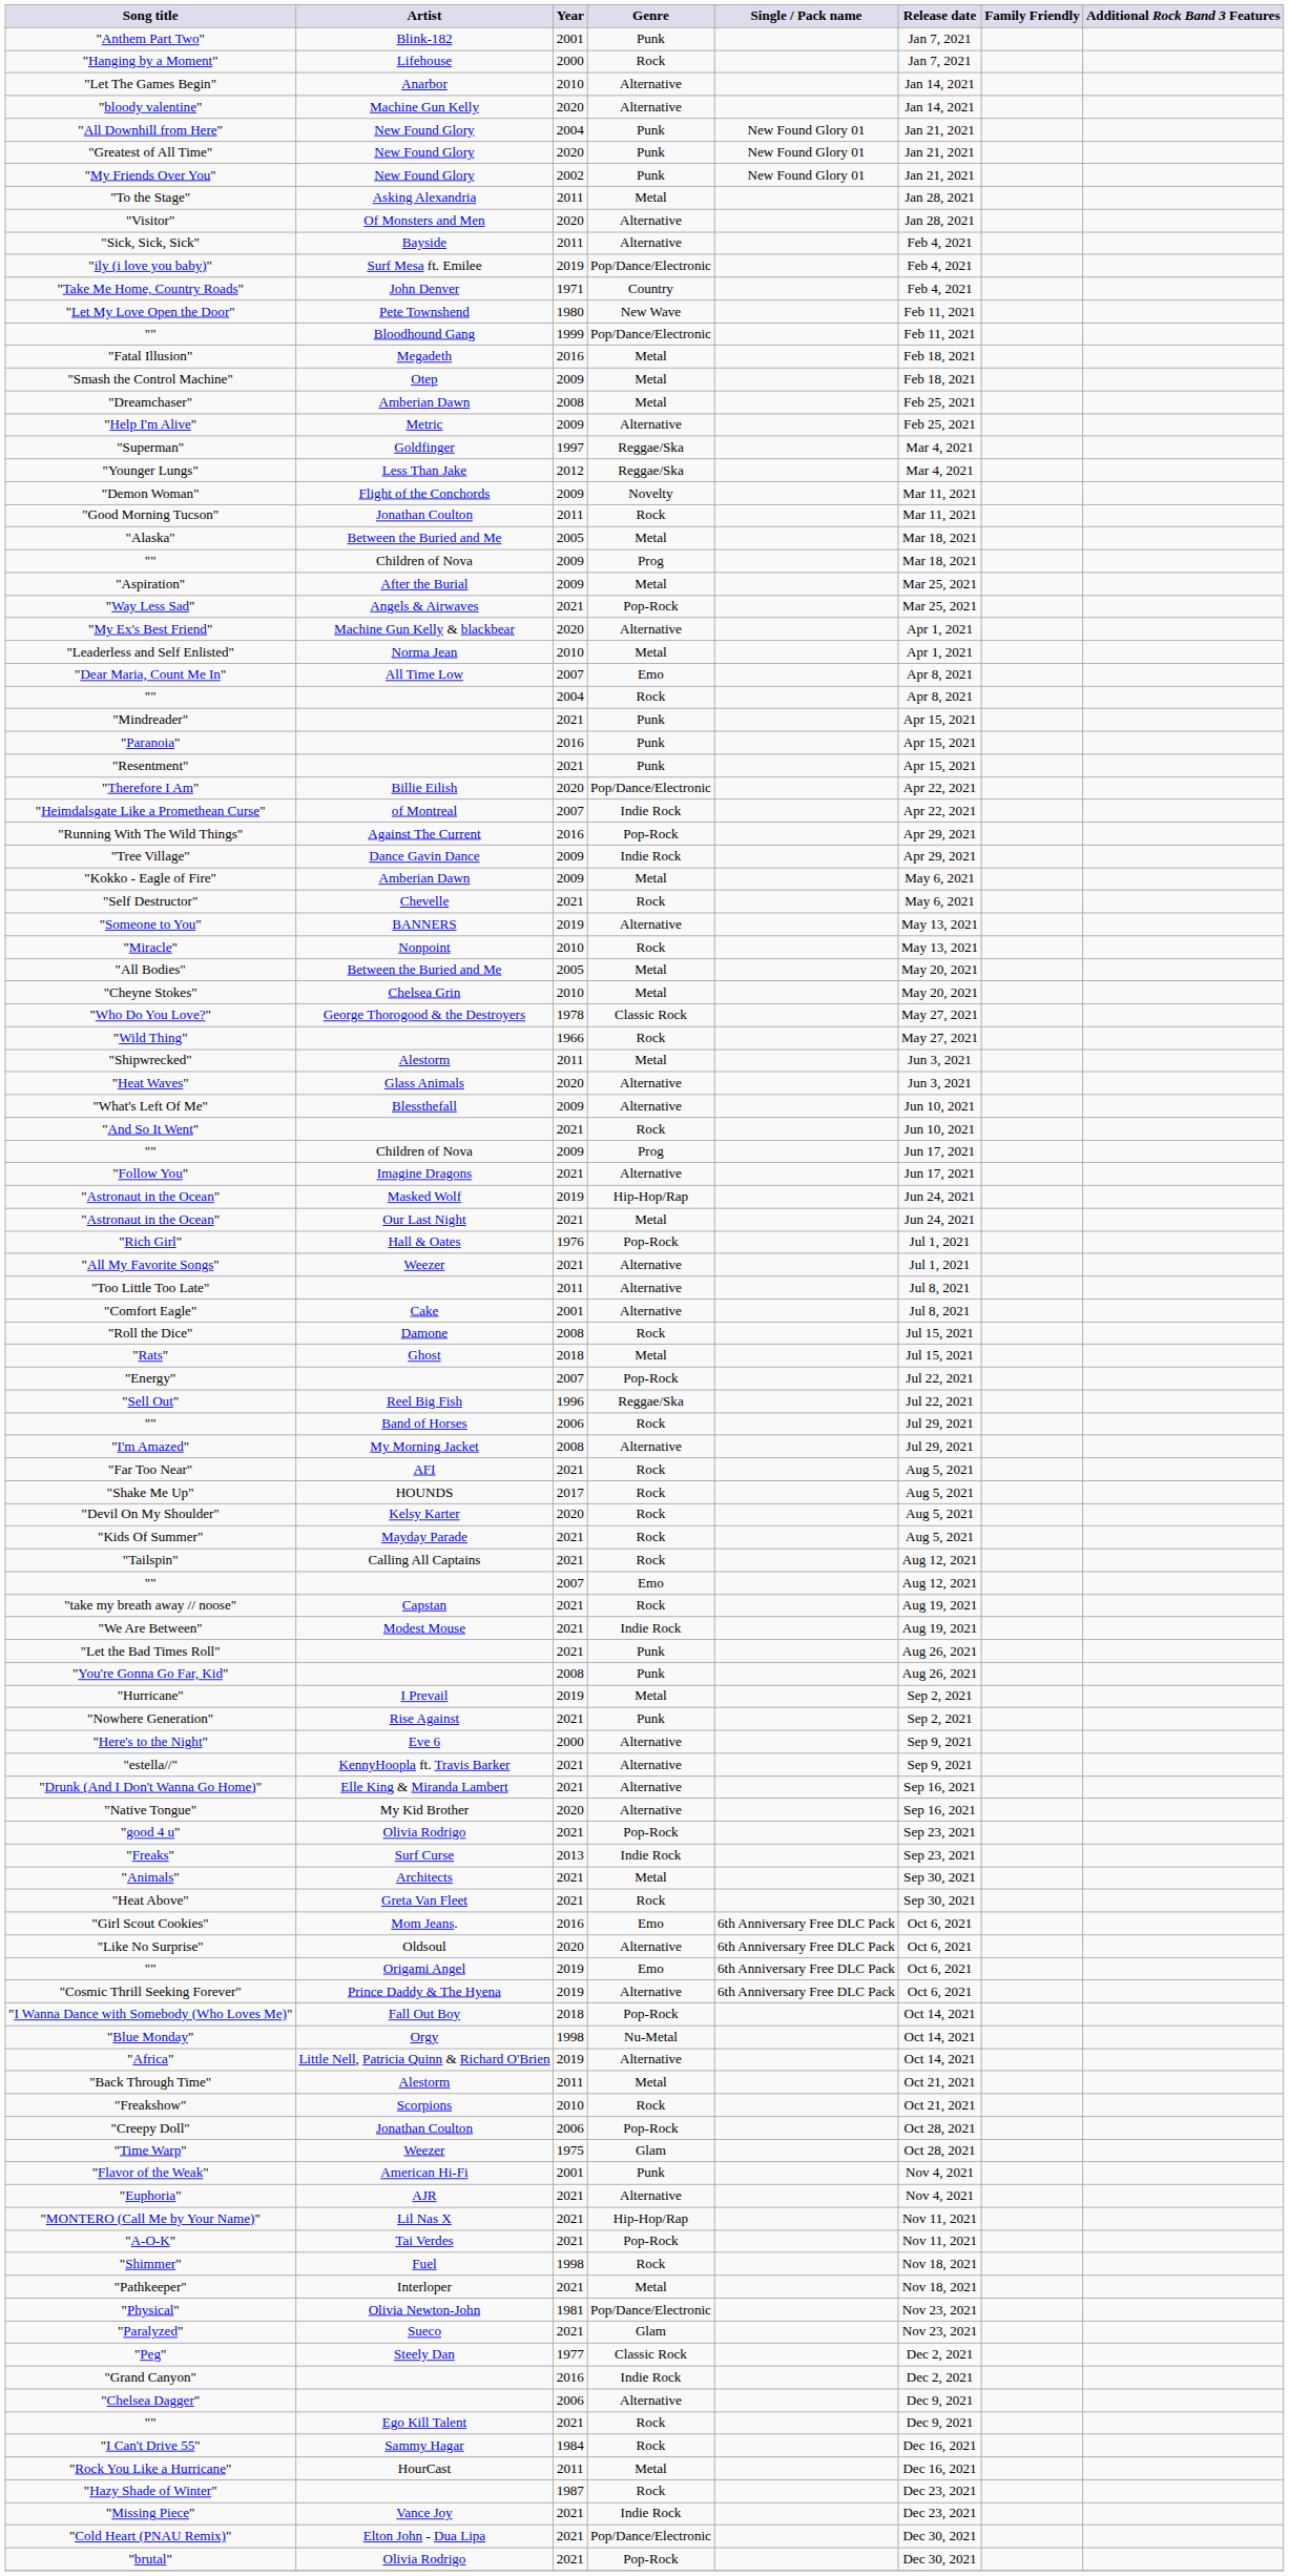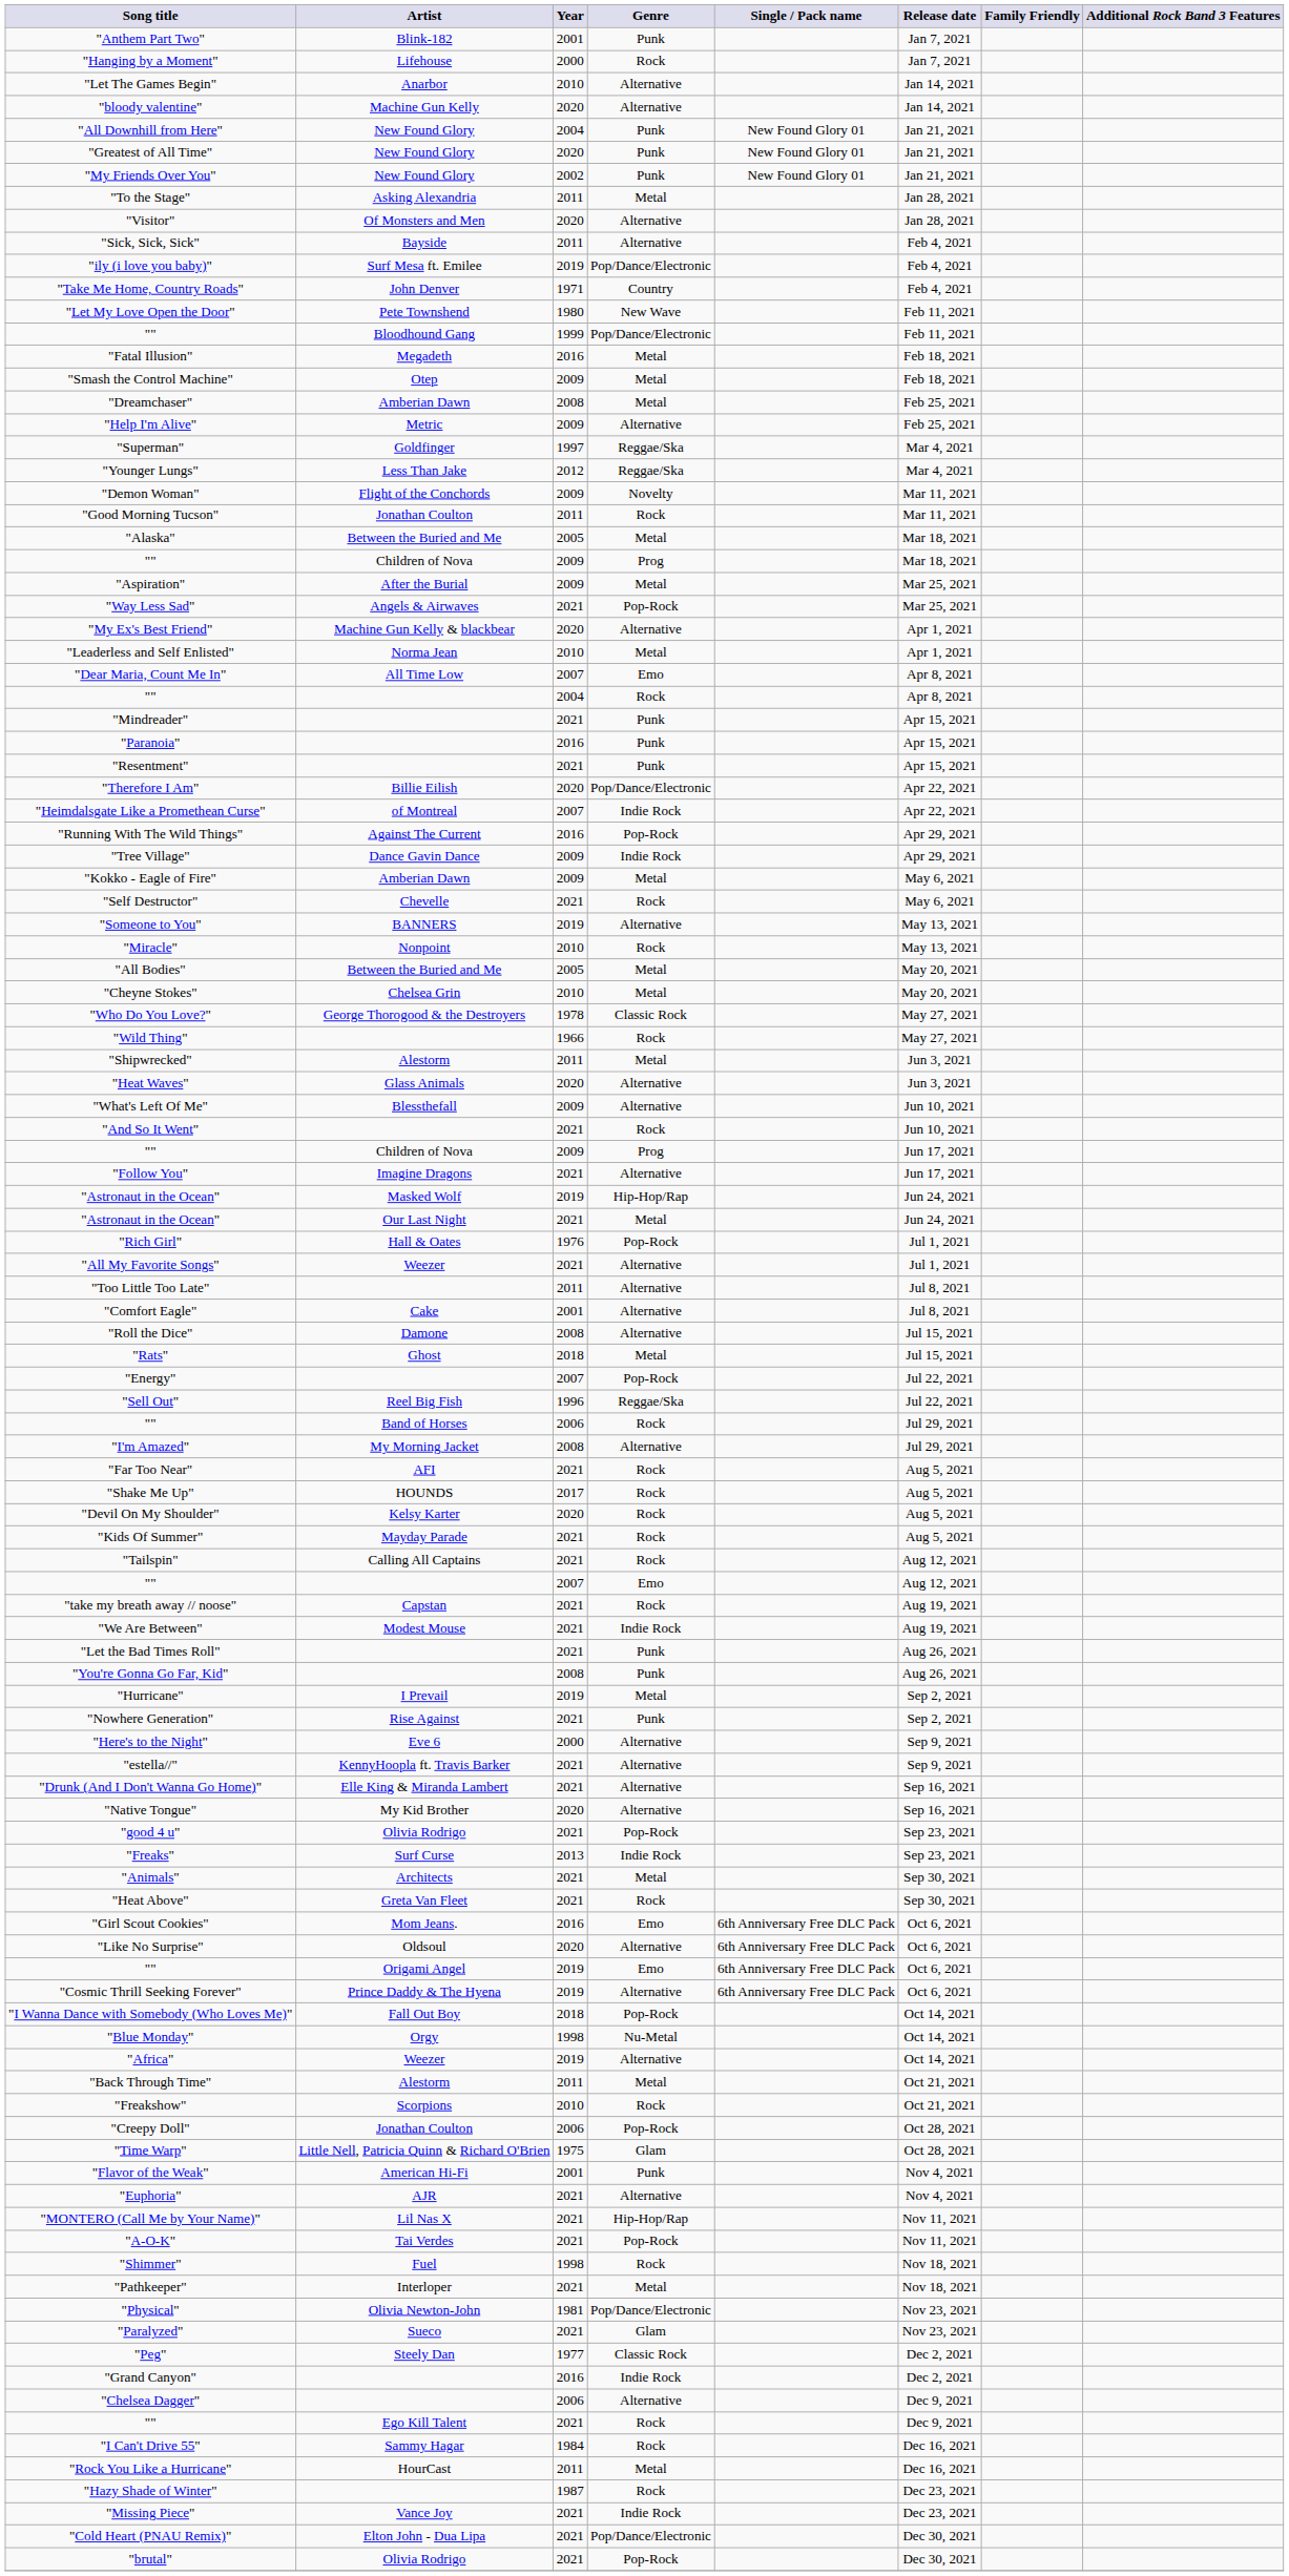"Roll the Dice" | Genre: Rock -> Alternative
"Africa" | Artist: Little Nell, Patricia Quinn & Richard O'Brien -> Weezer
"Time Warp" | Artist: Weezer -> Little Nell, Patricia Quinn & Richard O'Brien
